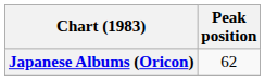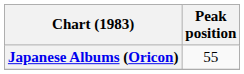Japanese Albums (Oricon) | Peak position: 62 -> 55
